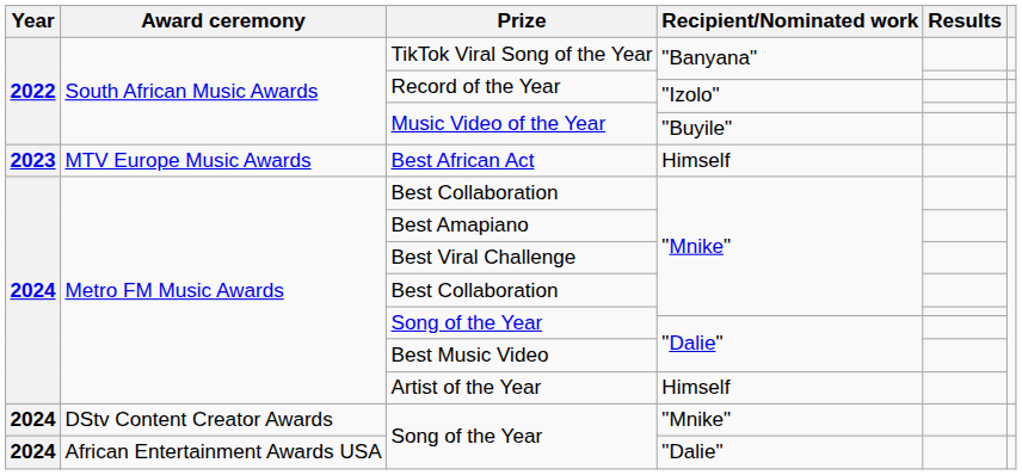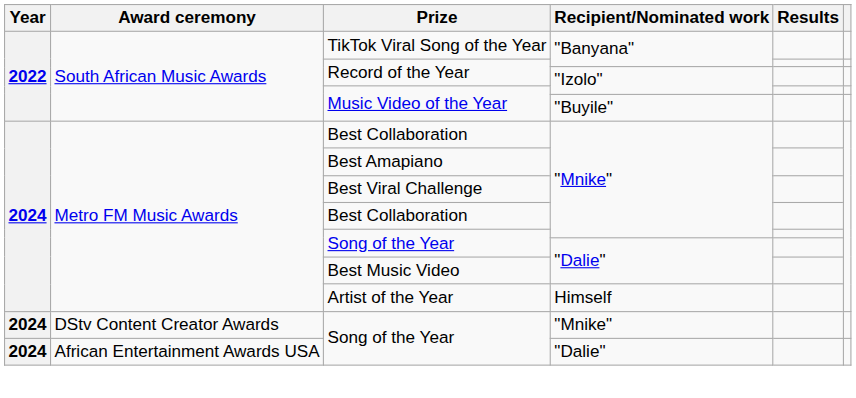- row: 2023 | MTV Europe Music Awards | Best African Act | Himself
